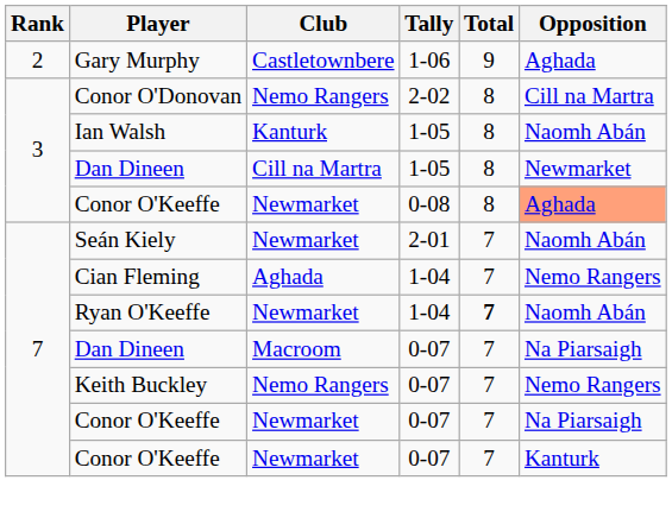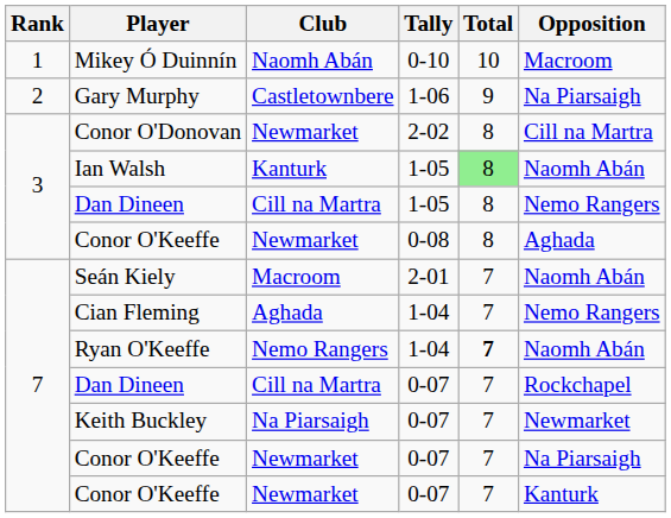+ row: 1 | Mikey Ó Duinnín | Naomh Abán | 0-10 | 10 | Macroom
Gary Murphy | Opposition: Aghada -> Na Piarsaigh
Conor O'Donovan | Club: Nemo Rangers -> Newmarket
Ian Walsh | Total: no background -> lightgreen background
Dan Dineen / 1-05 | Opposition: Newmarket -> Nemo Rangers
Conor O'Keeffe / 0-08 | Opposition: lightsalmon background -> no background
Seán Kiely | Club: Newmarket -> Macroom
Ryan O'Keeffe | Club: Newmarket -> Nemo Rangers
Dan Dineen / 0-07 | Club: Macroom -> Cill na Martra
Dan Dineen / 0-07 | Opposition: Na Piarsaigh -> Rockchapel
Keith Buckley | Club: Nemo Rangers -> Na Piarsaigh
Keith Buckley | Opposition: Nemo Rangers -> Newmarket
